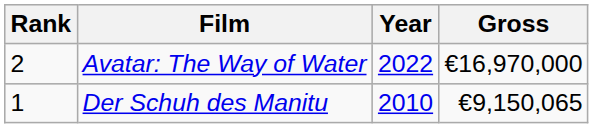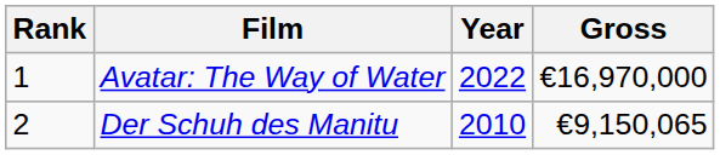Avatar: The Way of Water | Rank: 2 -> 1
Der Schuh des Manitu | Rank: 1 -> 2
